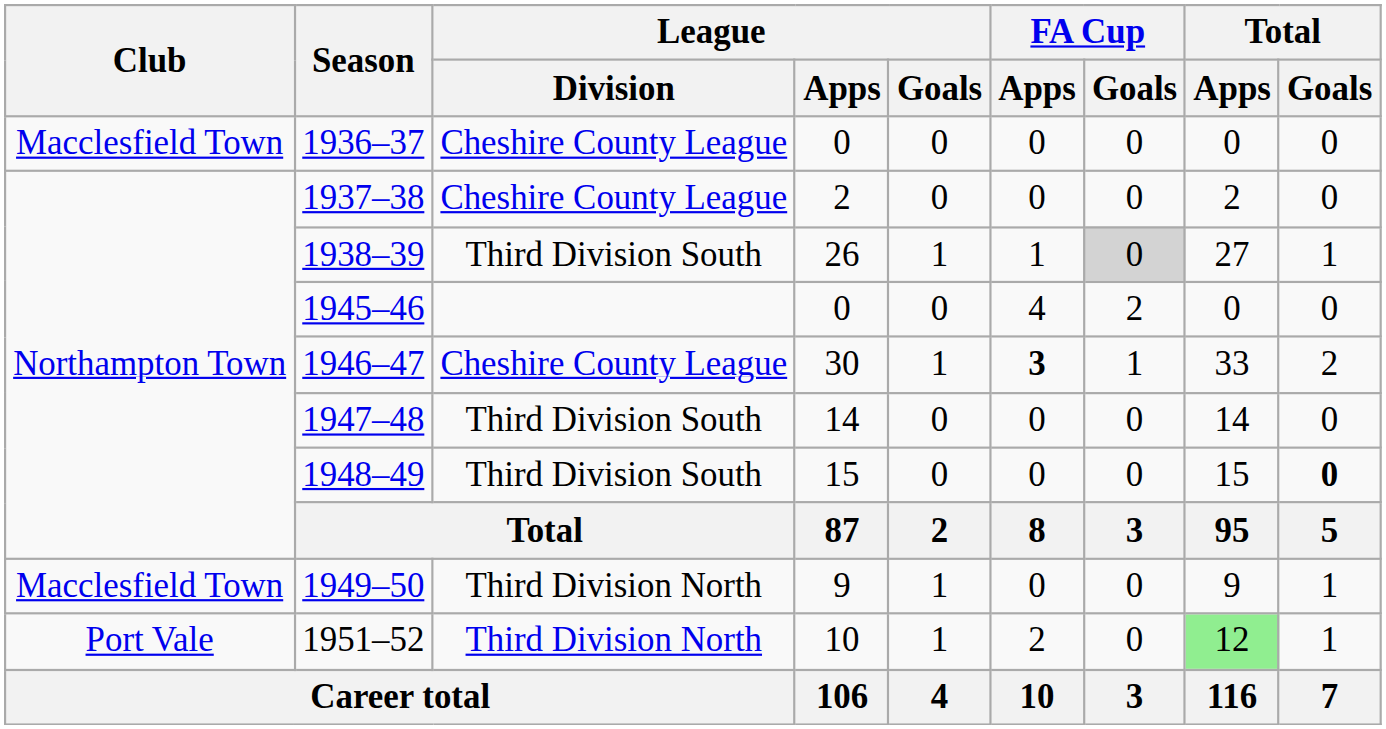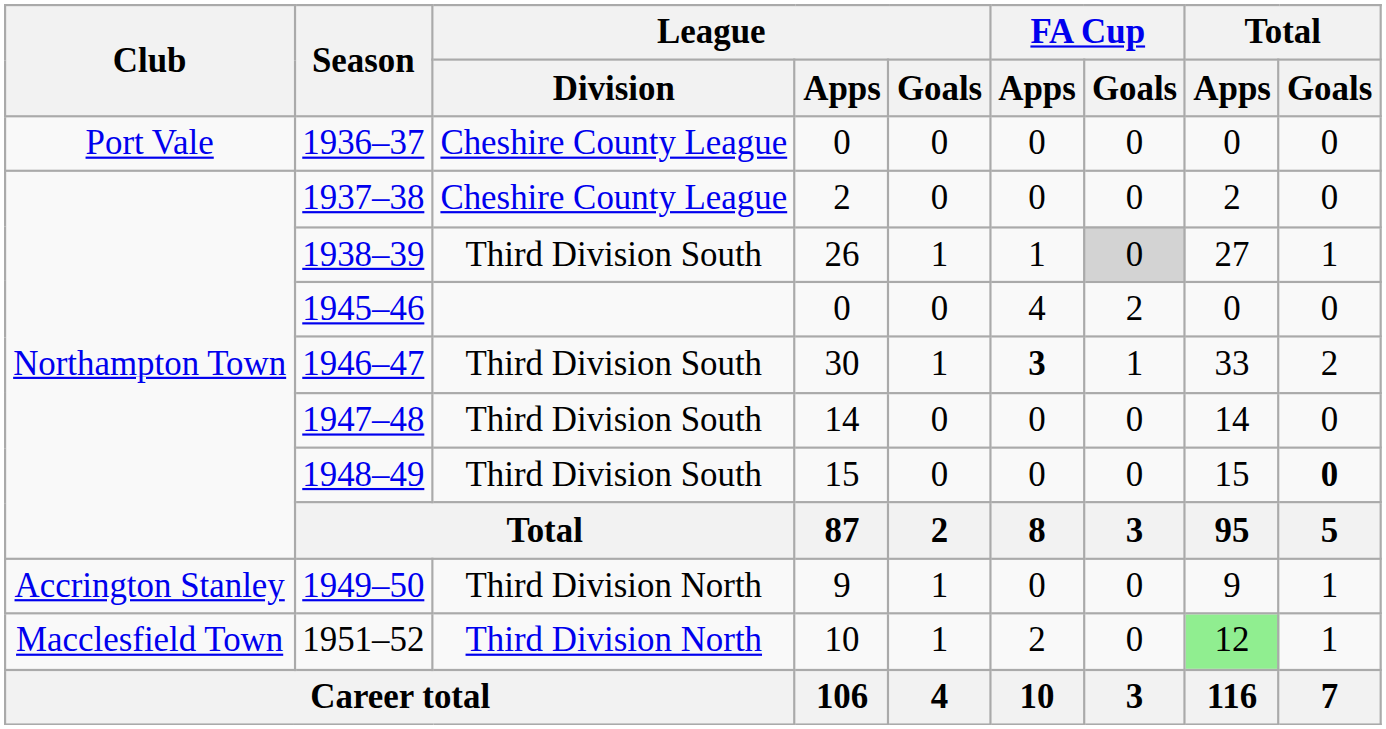1936–37 | Club: Macclesfield Town -> Port Vale
1946–47 | League / Division: Cheshire County League -> Third Division South
1949–50 | Club: Macclesfield Town -> Accrington Stanley
1951–52 | Club: Port Vale -> Macclesfield Town
